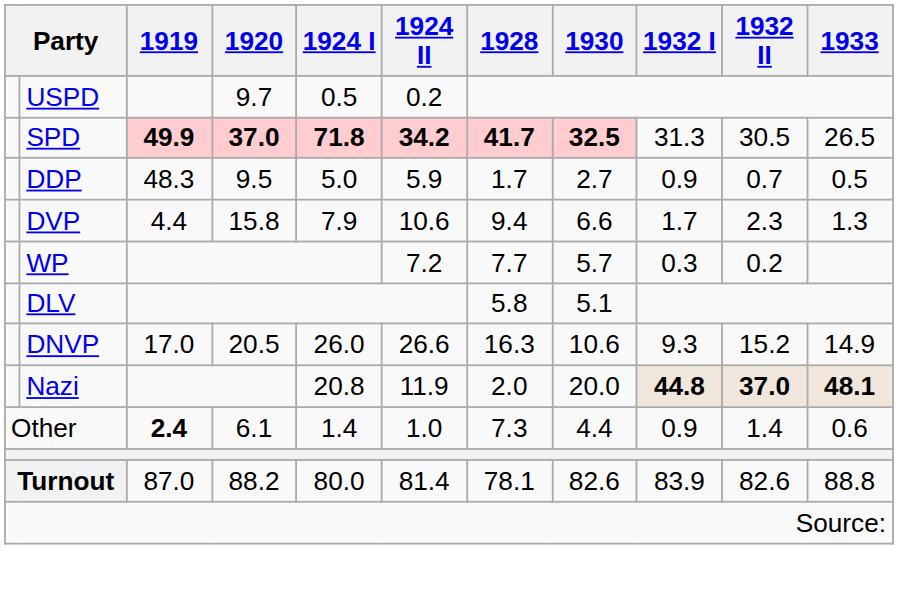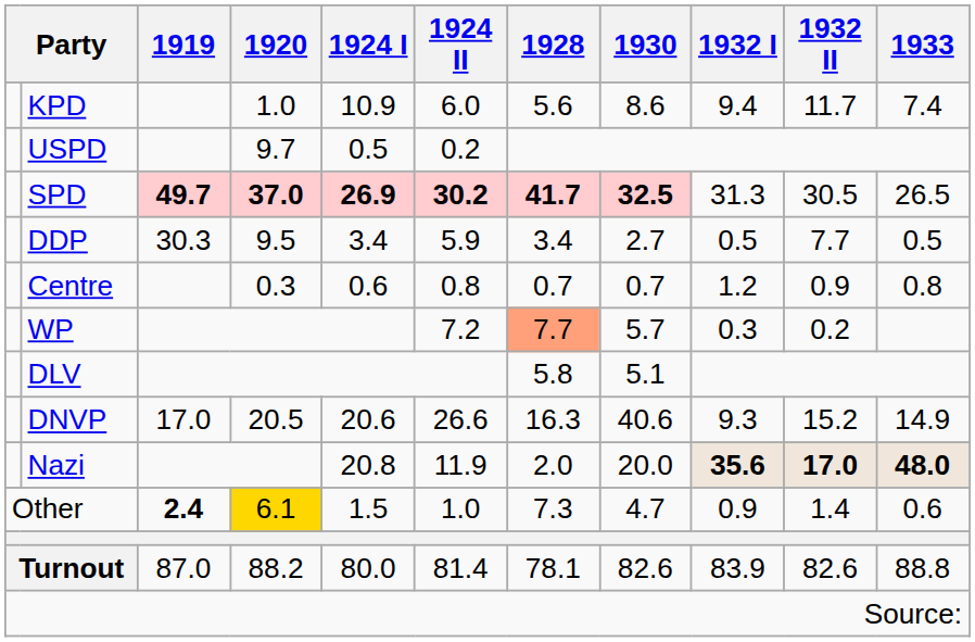+ row: KPD | 1.0 | 10.9 | 6.0 | 5.6 | 8.6 | 9.4 | 11.7 | 7.4
SPD | 1919: 49.9 -> 49.7
SPD | 1924 I: 71.8 -> 26.9
SPD | 1924 II: 34.2 -> 30.2
DDP | 1919: 48.3 -> 30.3
DDP | 1924 I: 5.0 -> 3.4
DDP | 1928: 1.7 -> 3.4
DDP | 1932 I: 0.9 -> 0.5
DDP | 1932 II: 0.7 -> 7.7
+ row: Centre | 0.3 | 0.6 | 0.8 | 0.7 | 0.7 | 1.2 | 0.9 | 0.8
- row: DVP | 4.4 | 15.8 | 7.9 | 10.6 | 9.4 | 6.6 | 1.7 | 2.3 | 1.3
WP | 1928: no background -> lightsalmon background
DNVP | 1924 I: 26.0 -> 20.6
DNVP | 1930: 10.6 -> 40.6
Nazi | 1932 I: 44.8 -> 35.6
Nazi | 1932 II: 37.0 -> 17.0
Nazi | 1933: 48.1 -> 48.0
Other | 1920: no background -> gold background
Other | 1924 I: 1.4 -> 1.5
Other | 1930: 4.4 -> 4.7
